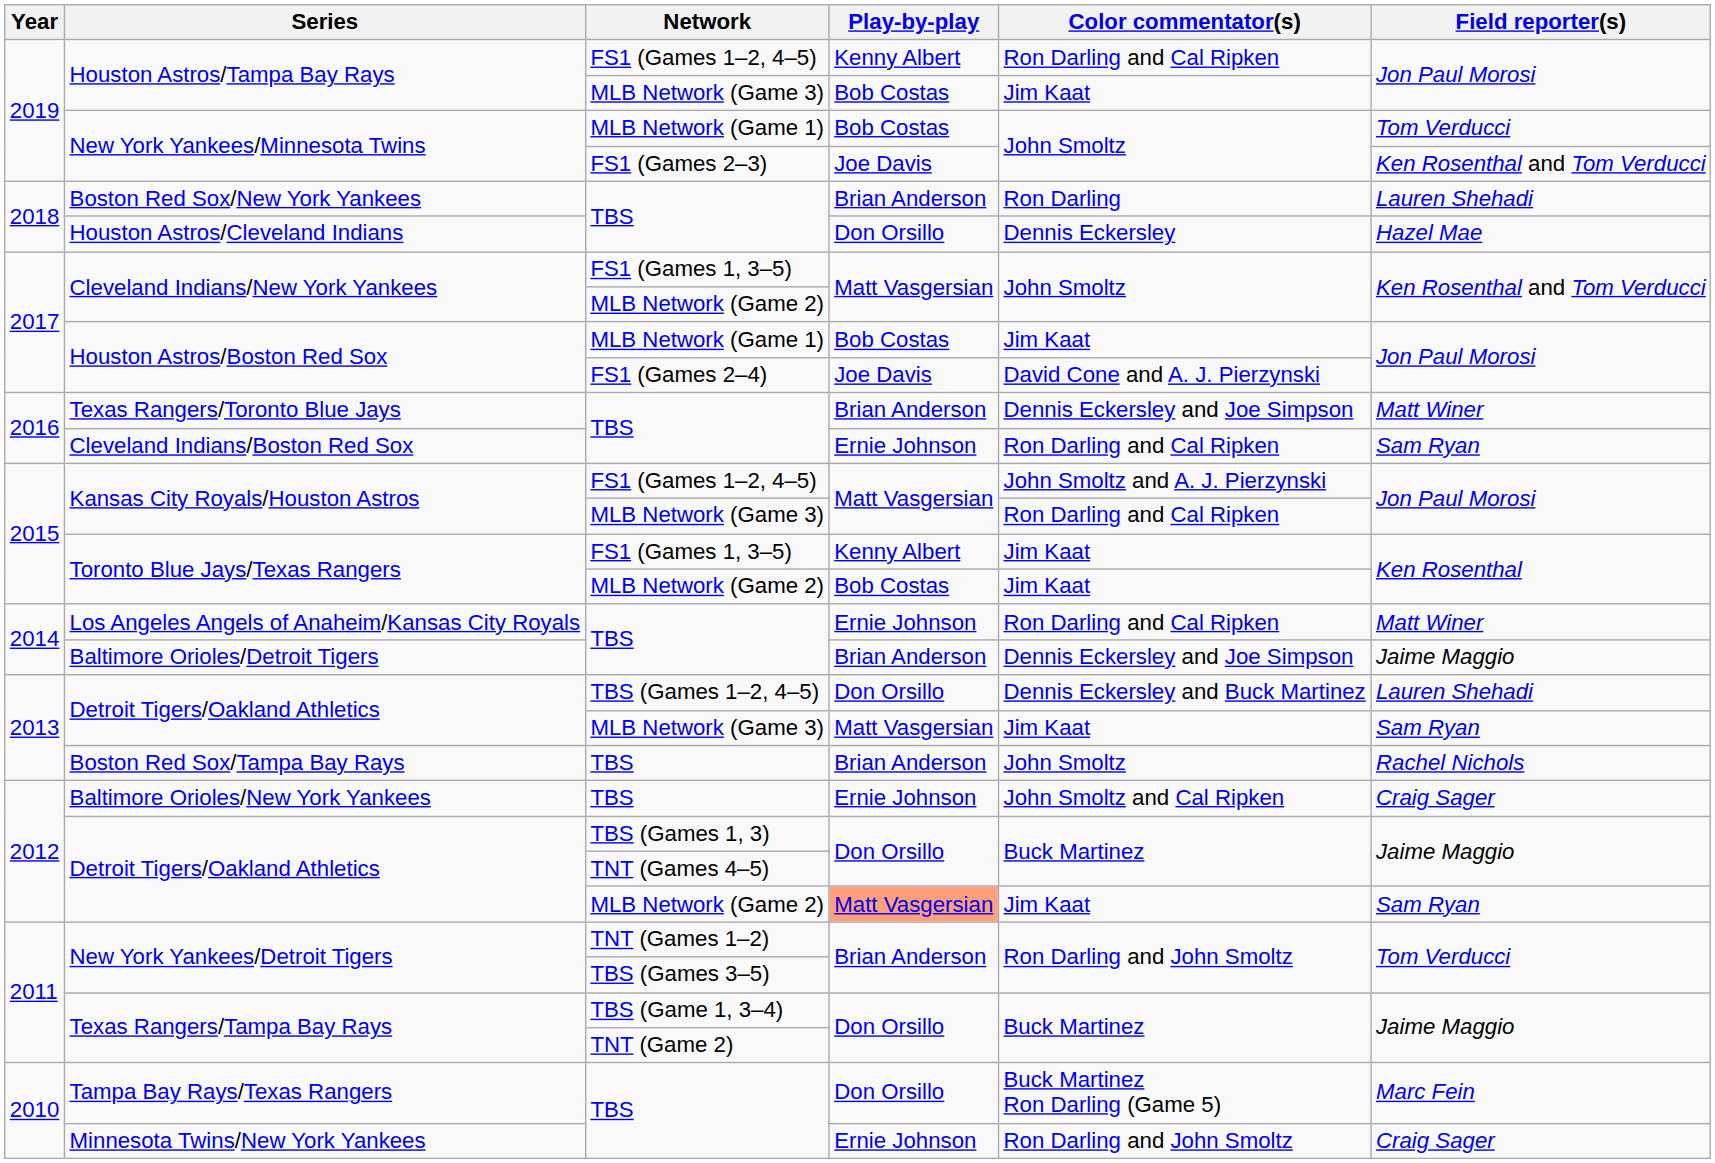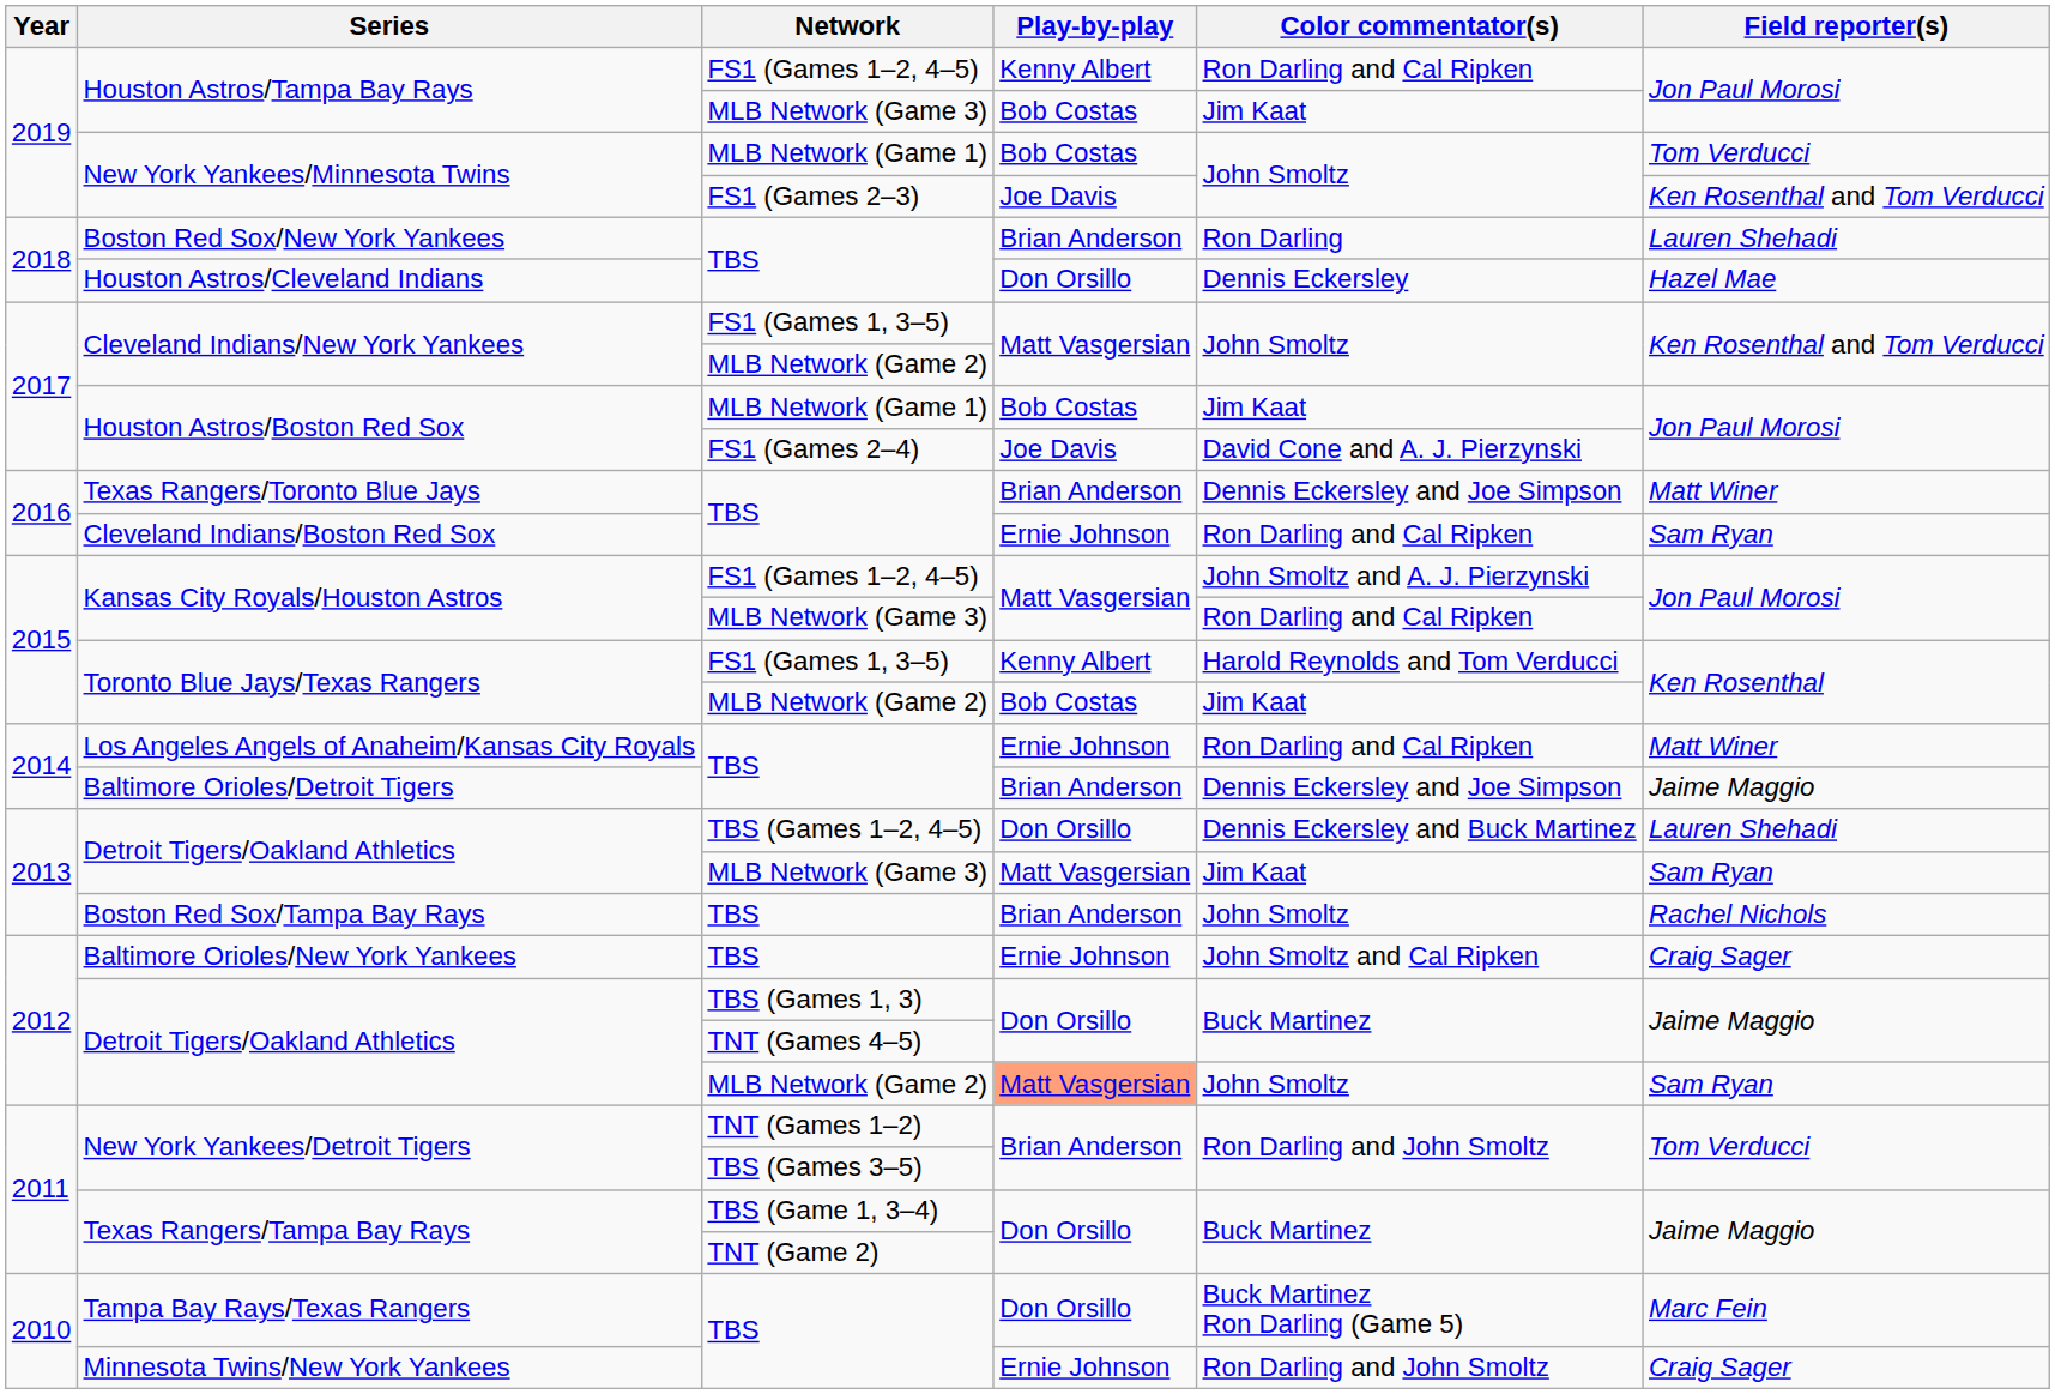Toronto Blue Jays/Texas Rangers / FS1 (Games 1, 3–5) | Color commentator(s): Jim Kaat -> Harold Reynolds and Tom Verducci
Detroit Tigers/Oakland Athletics / MLB Network (Game 2) | Color commentator(s): Jim Kaat -> John Smoltz
